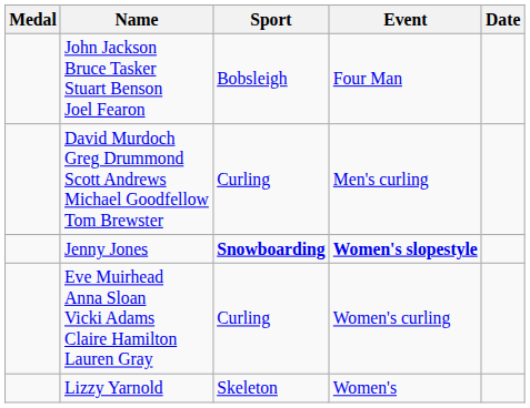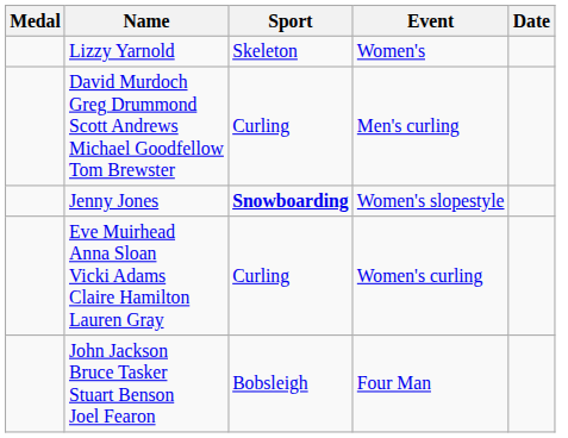rows swapped: Lizzy Yarnold <-> John Jackson Bruce Tasker Stuart Benson Joel Fearon
Jenny Jones | Event: bold -> normal
